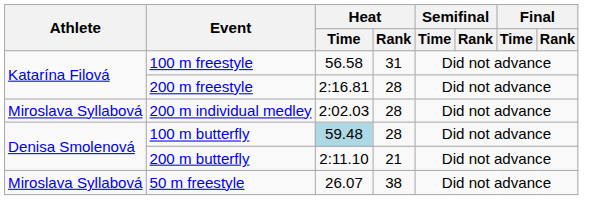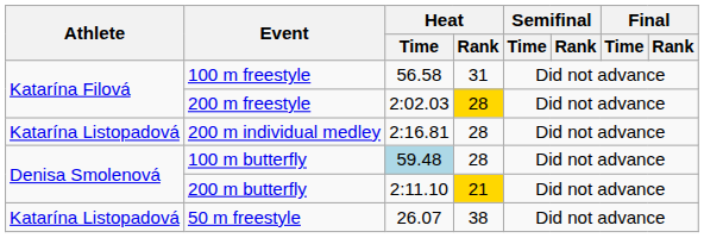200 m freestyle | Heat / Time: 2:16.81 -> 2:02.03
200 m freestyle | Heat / Rank: no background -> gold background
200 m individual medley | Athlete: Miroslava Syllabová -> Katarína Listopadová
200 m individual medley | Heat / Time: 2:02.03 -> 2:16.81
200 m butterfly | Heat / Rank: no background -> gold background
50 m freestyle | Athlete: Miroslava Syllabová -> Katarína Listopadová
